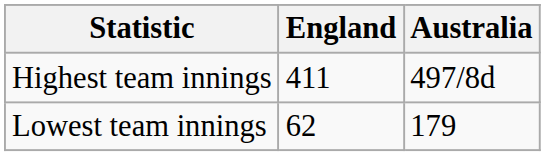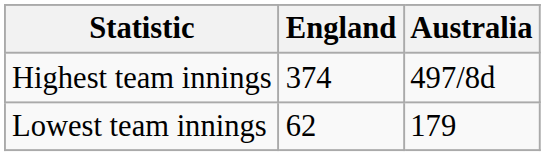Highest team innings | England: 411 -> 374
